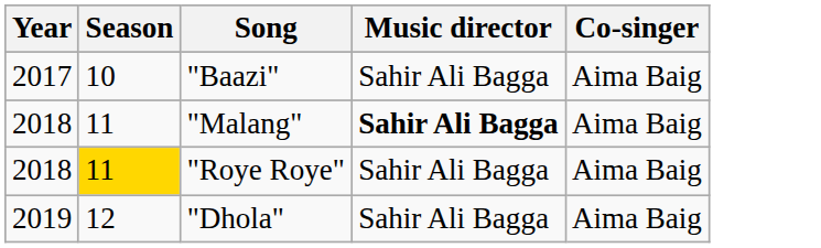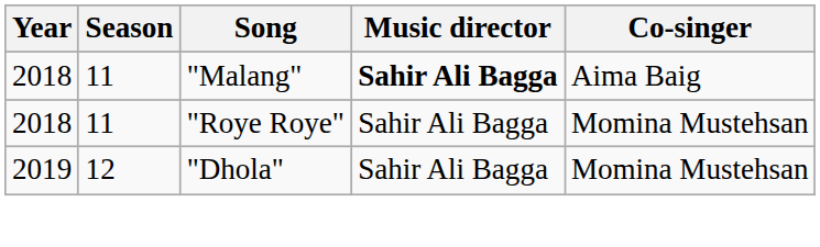- row: 2017 | 10 | "Baazi" | Sahir Ali Bagga | Aima Baig
"Roye Roye" | Season: gold background -> no background
"Roye Roye" | Co-singer: Aima Baig -> Momina Mustehsan
"Dhola" | Co-singer: Aima Baig -> Momina Mustehsan
